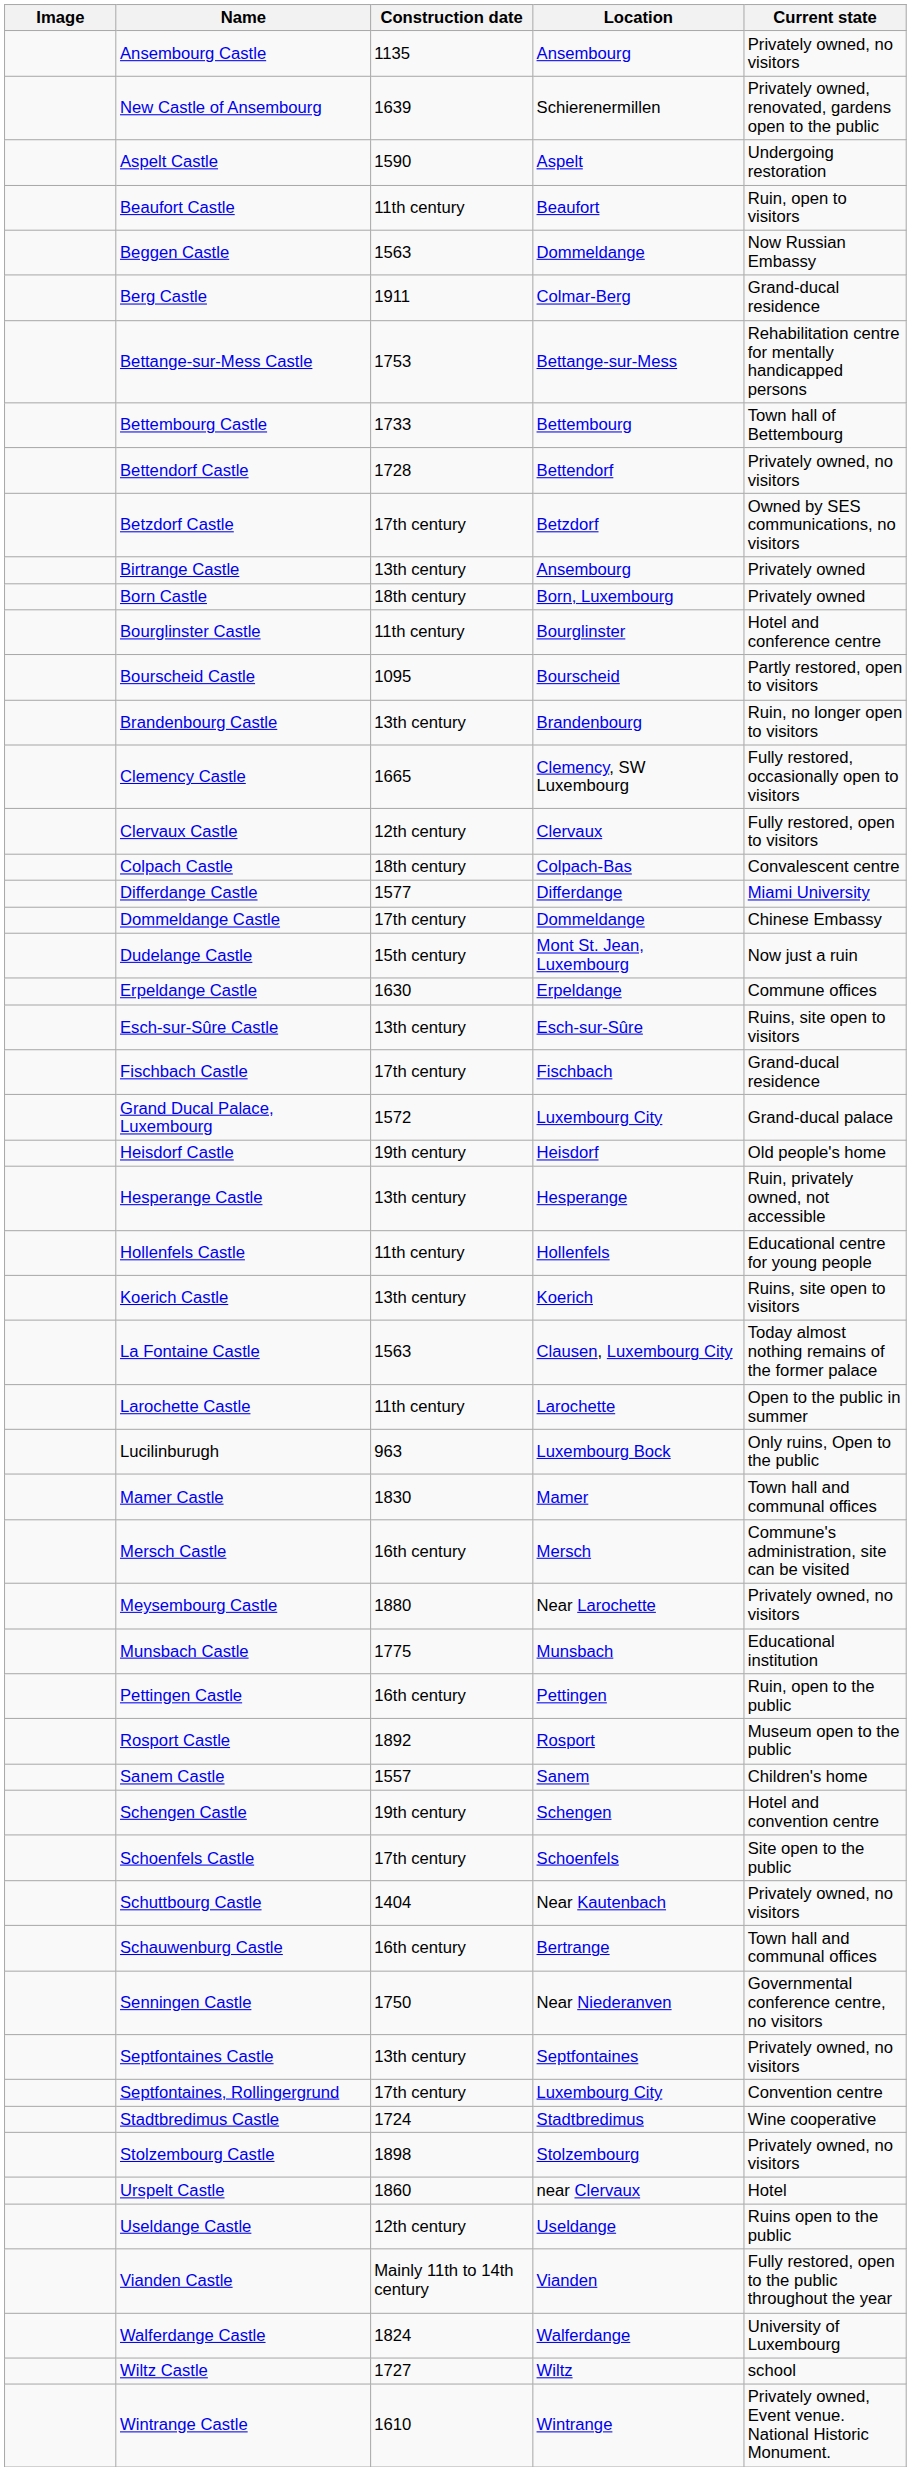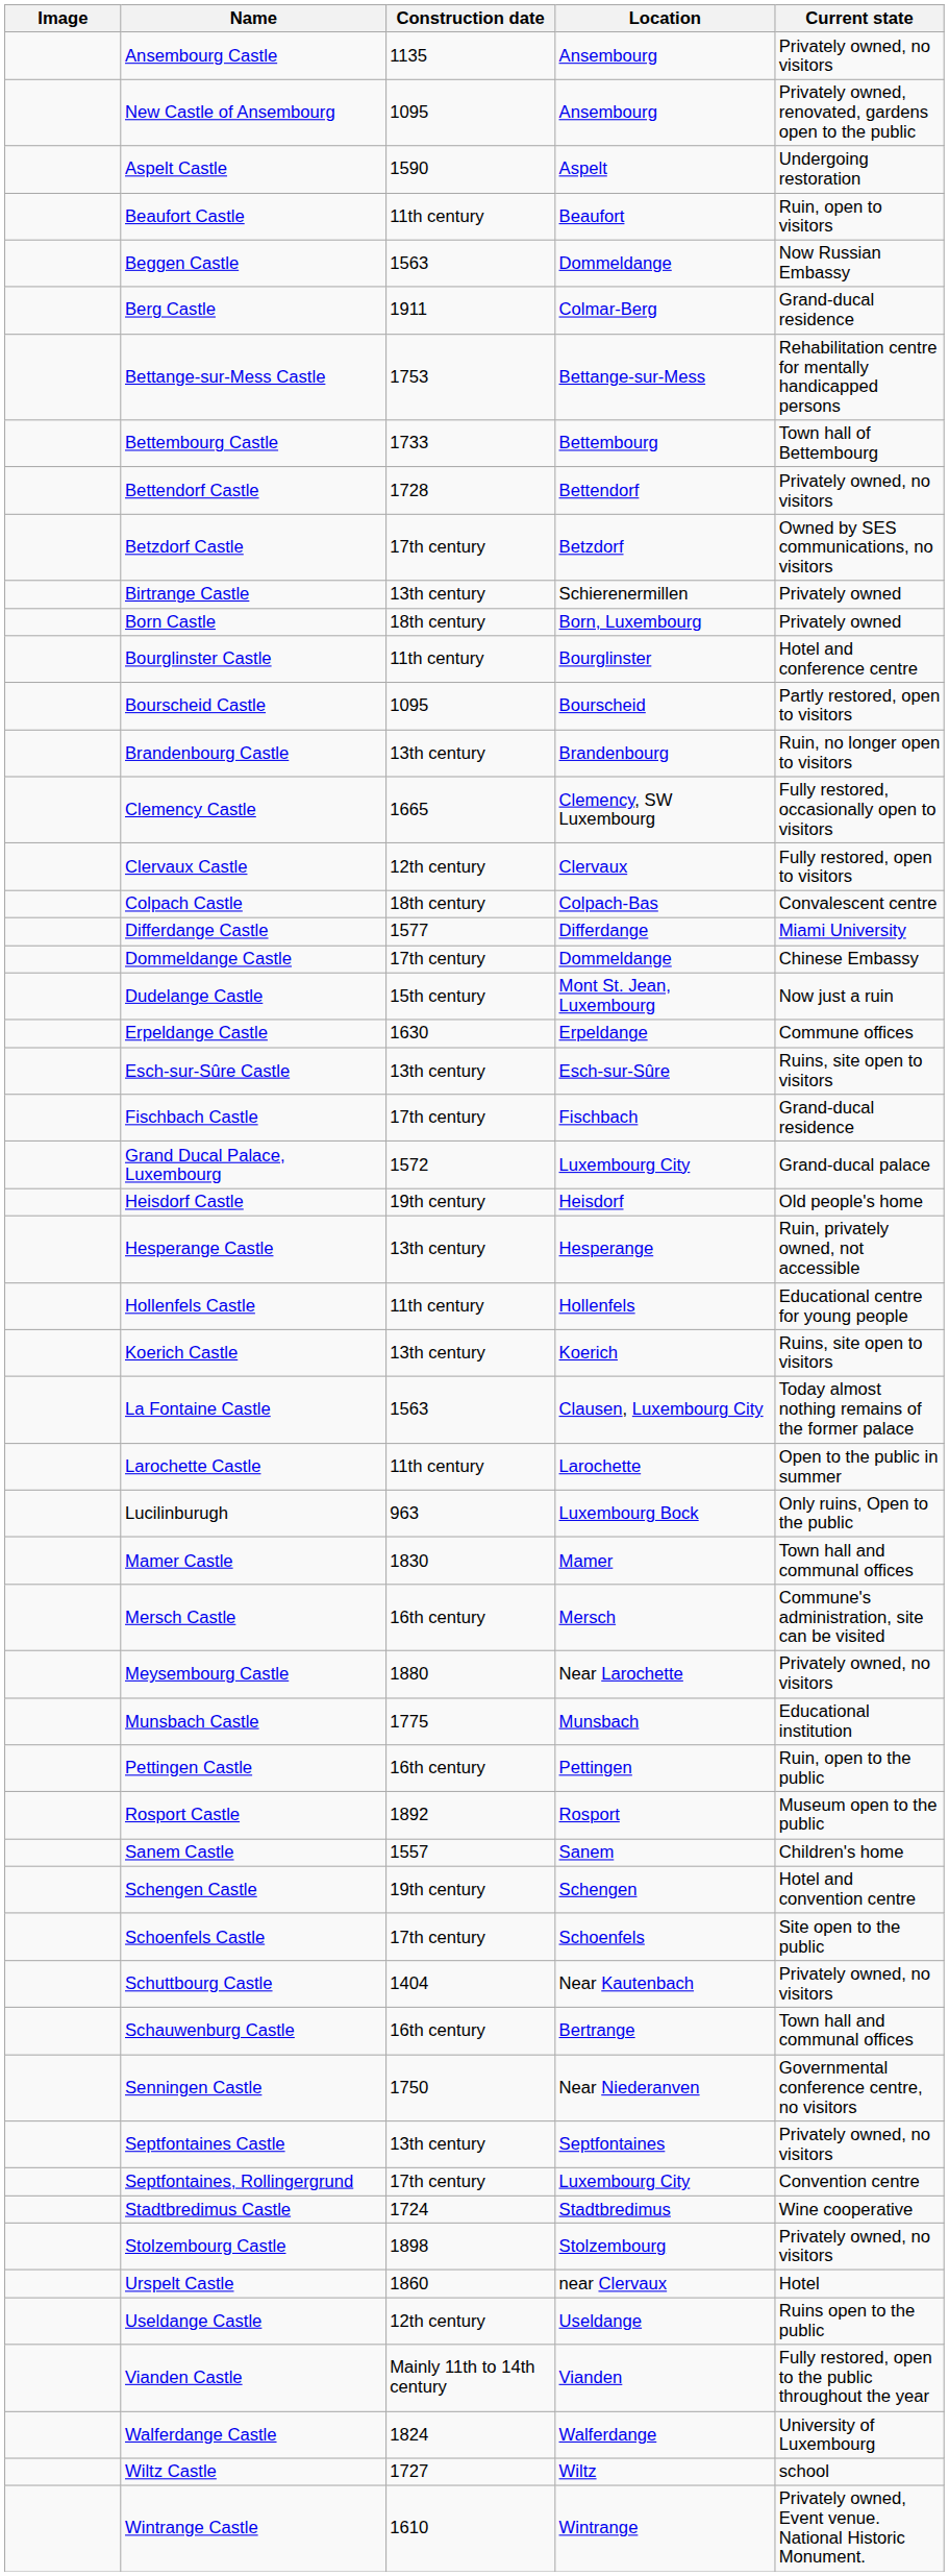New Castle of Ansembourg | Construction date: 1639 -> 1095
New Castle of Ansembourg | Location: Schierenermillen -> Ansembourg
Birtrange Castle | Location: Ansembourg -> Schierenermillen
